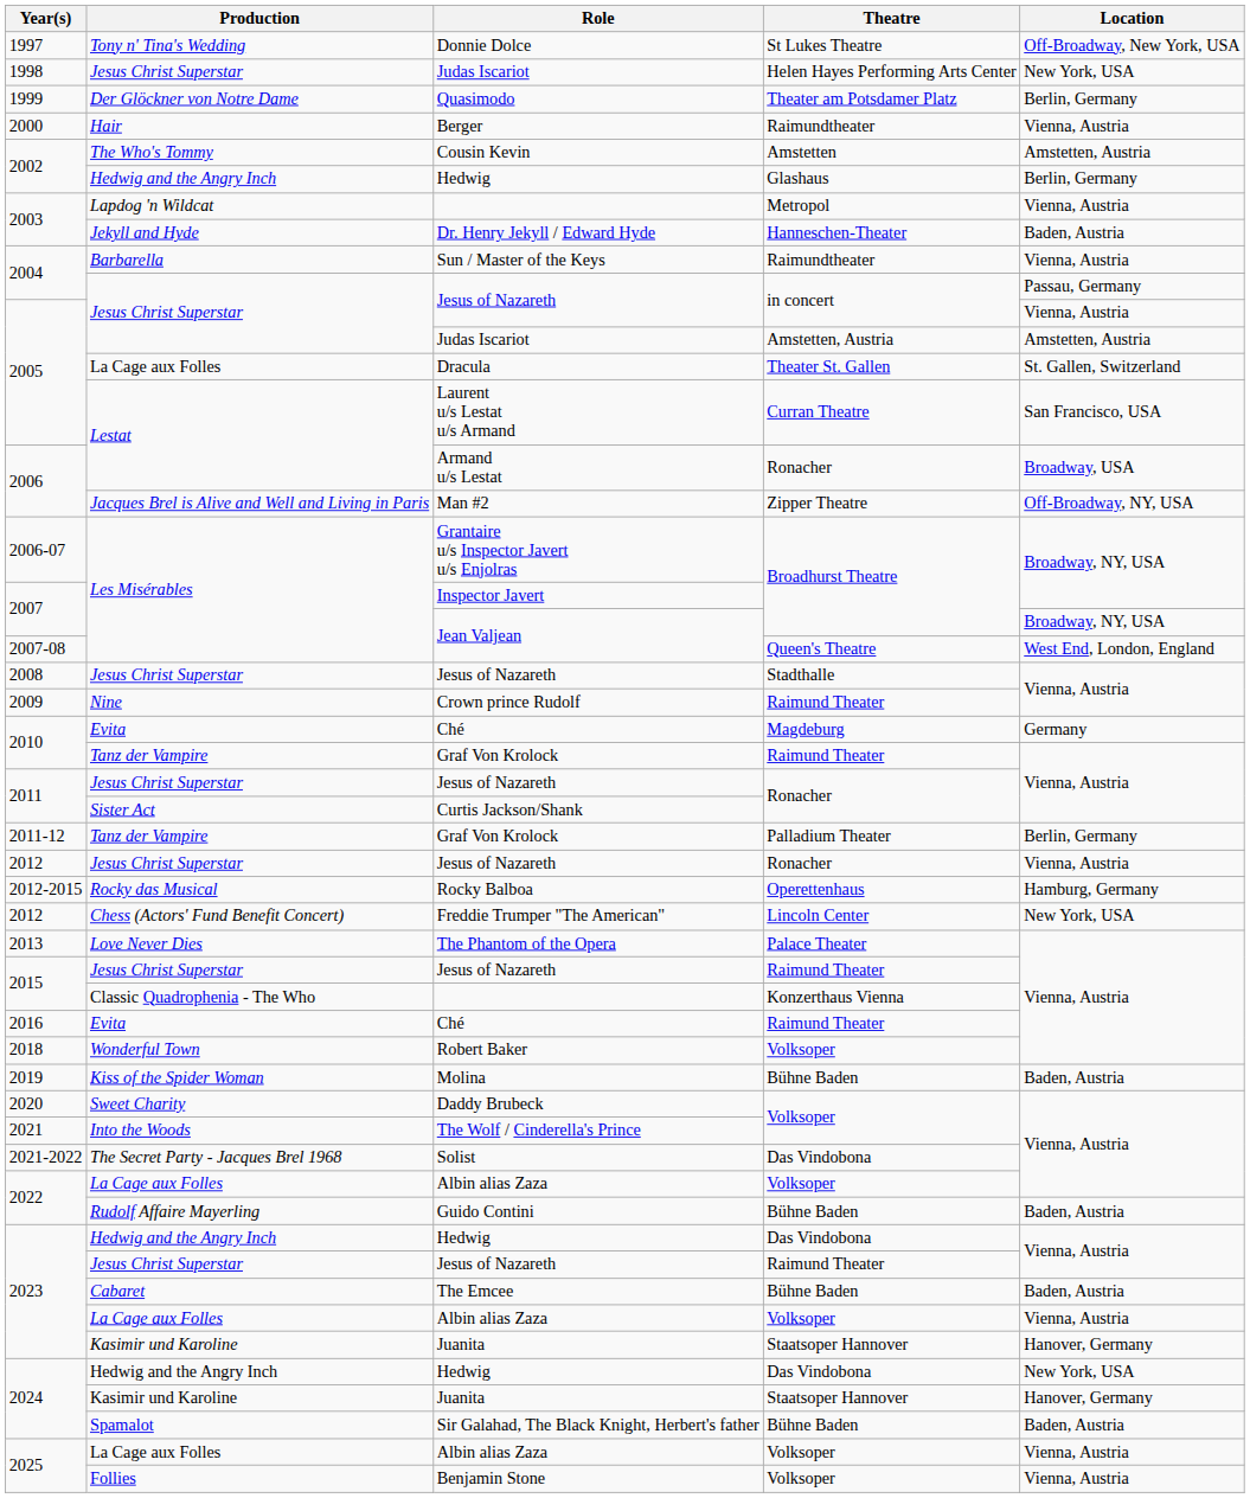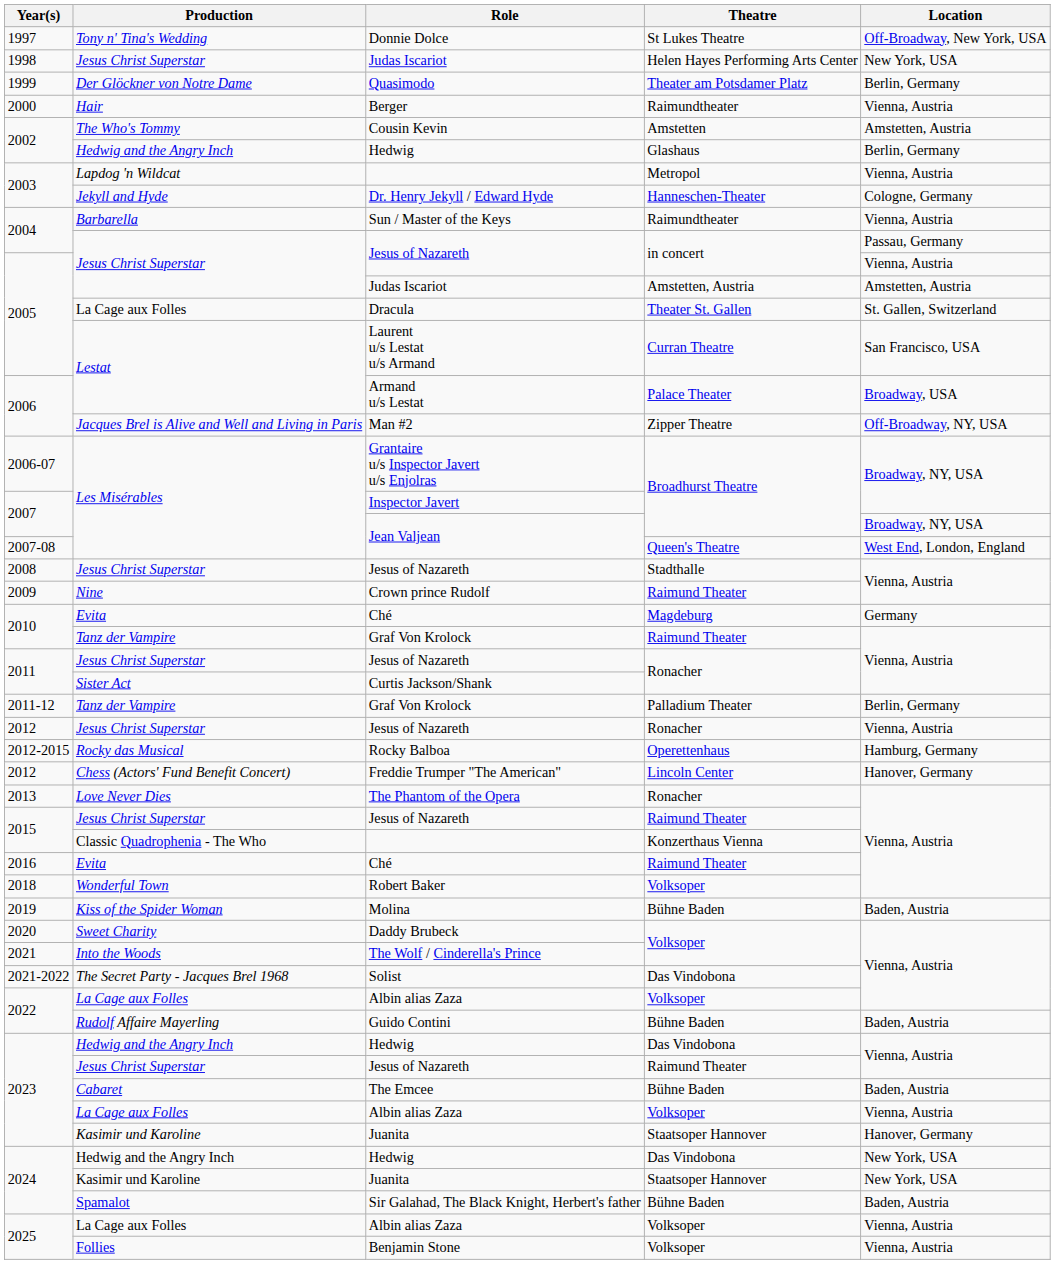Dr. Henry Jekyll / Edward Hyde | Location: Baden, Austria -> Cologne, Germany
Armand u/s Lestat | Theatre: Ronacher -> Palace Theater
Freddie Trumper "The American" | Location: New York, USA -> Hanover, Germany
The Phantom of the Opera | Theatre: Palace Theater -> Ronacher
2024 / Juanita | Location: Hanover, Germany -> New York, USA
